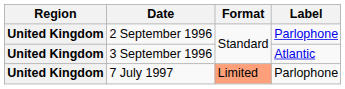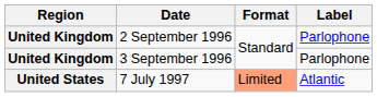3 September 1996 | Label: Atlantic -> Parlophone
7 July 1997 | Region: United Kingdom -> United States
7 July 1997 | Label: Parlophone -> Atlantic
